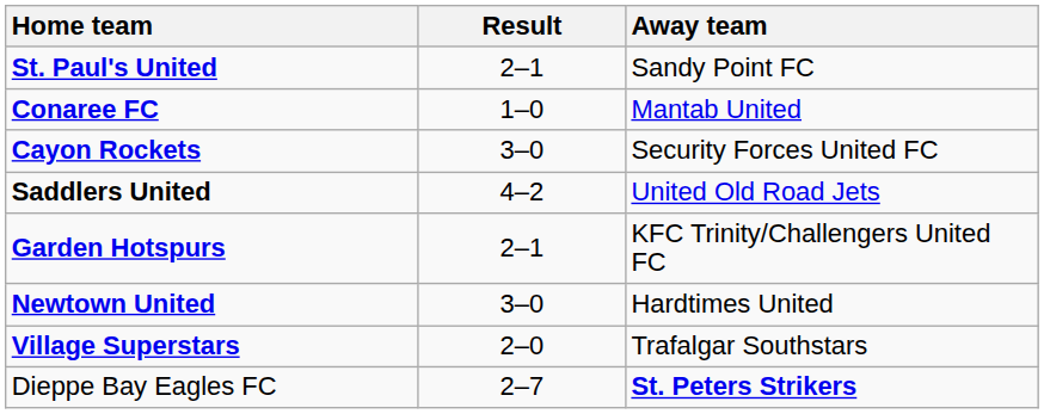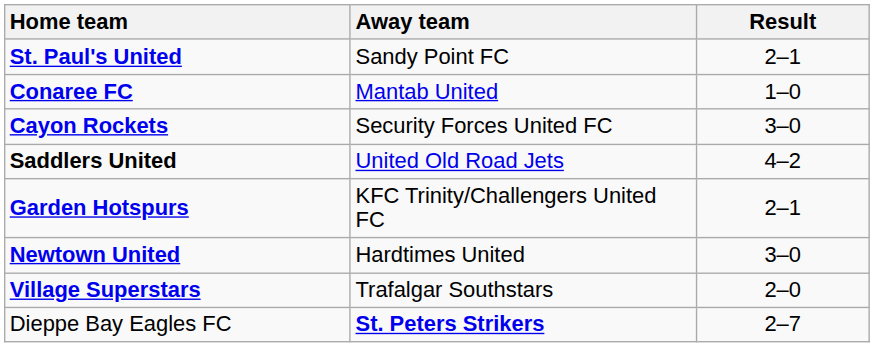columns swapped: Away team <-> Result
